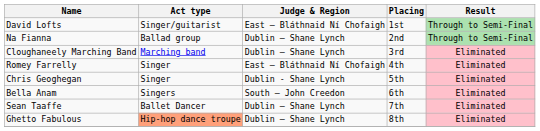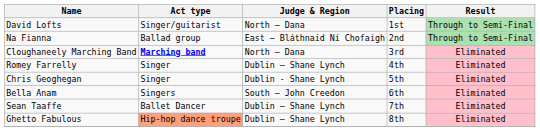David Lofts | Judge & Region: East – Bláthnaid Ní Chofaigh -> North – Dana
Na Fianna | Judge & Region: Dublin – Shane Lynch -> East – Bláthnaid Ní Chofaigh
Cloughaneely Marching Band | Act type: normal -> bold
Cloughaneely Marching Band | Judge & Region: Dublin – Shane Lynch -> North – Dana
Romey Farrelly | Judge & Region: East – Bláthnaid Ní Chofaigh -> Dublin – Shane Lynch
